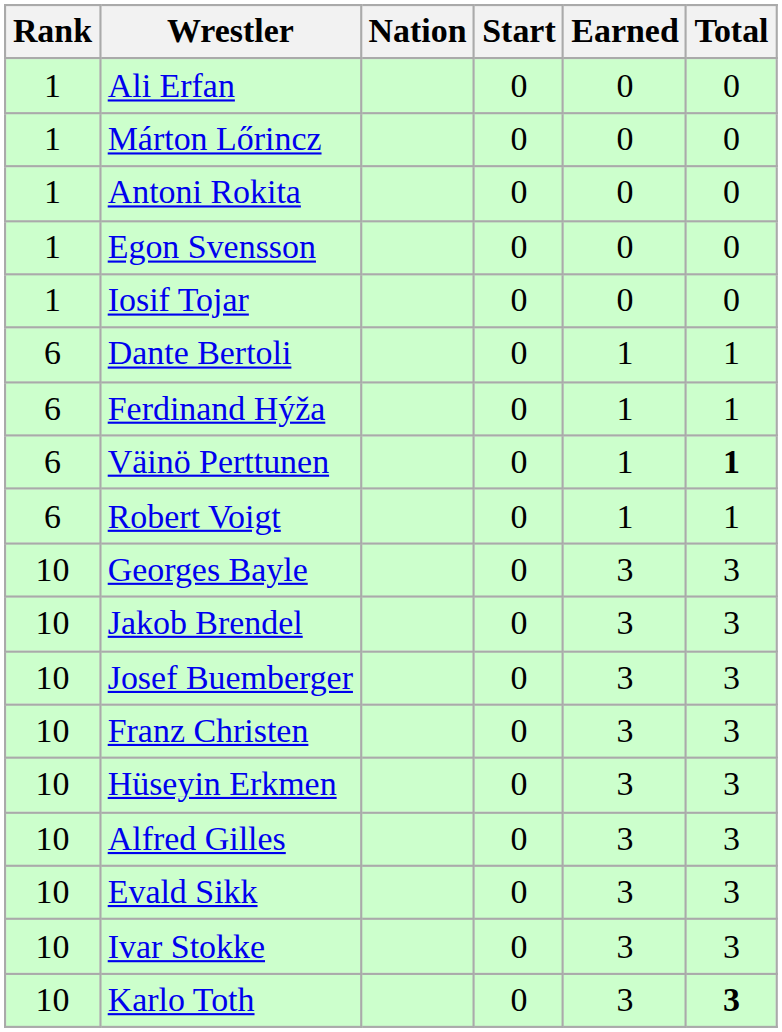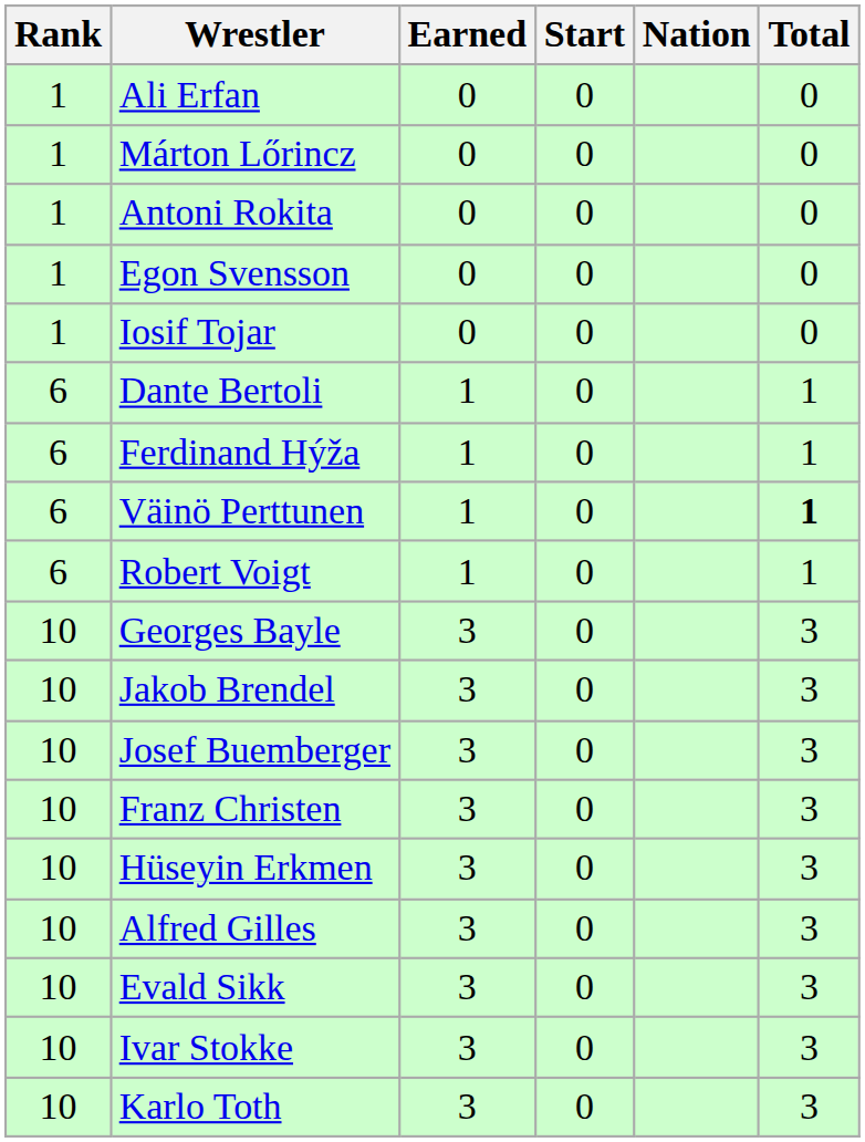columns swapped: Nation <-> Earned
Karlo Toth | Total: bold -> normal
